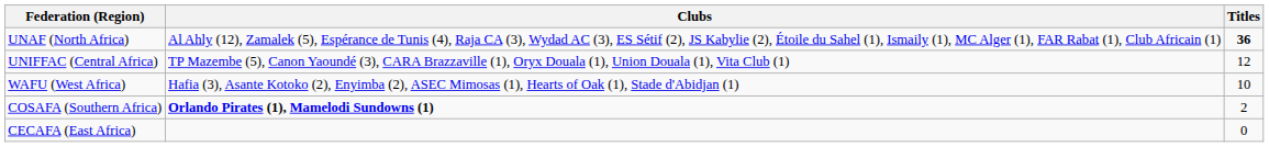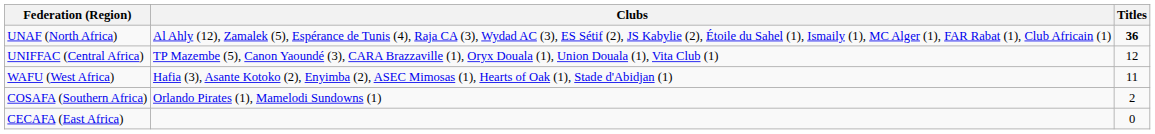WAFU (West Africa) | Titles: 10 -> 11
COSAFA (Southern Africa) | Clubs: bold -> normal
